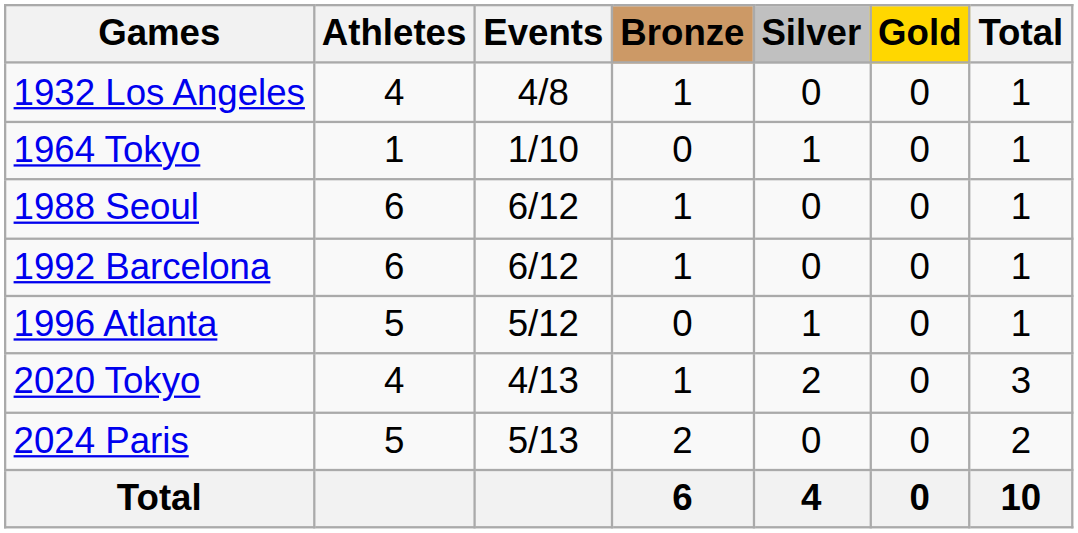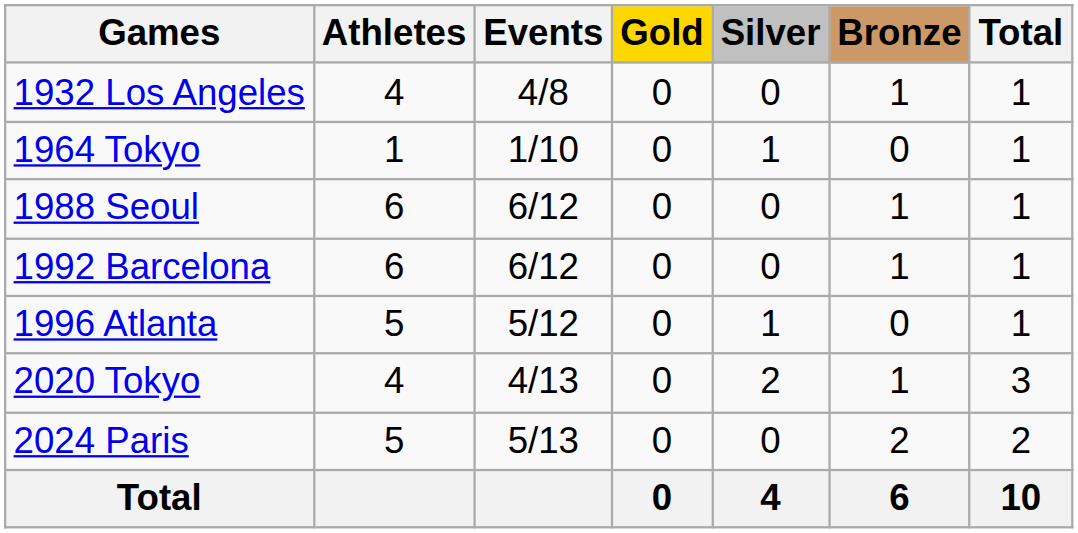columns swapped: Gold <-> Bronze
